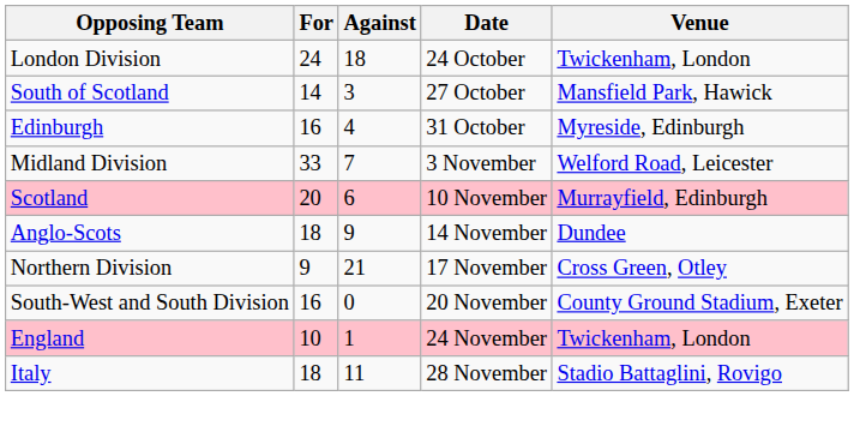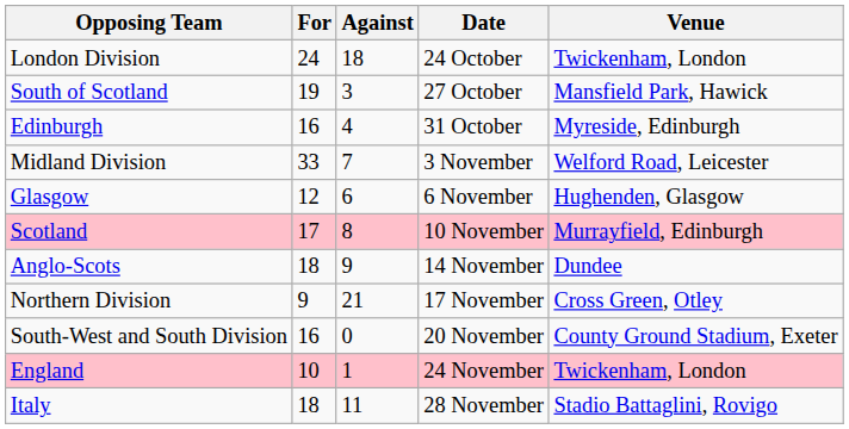South of Scotland | For: 14 -> 19
+ row: Glasgow | 12 | 6 | 6 November | Hughenden, Glasgow
Scotland | For: 20 -> 17
Scotland | Against: 6 -> 8
